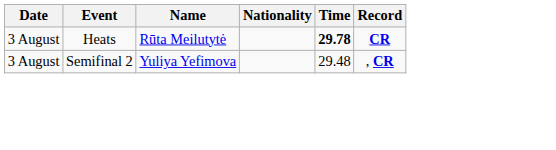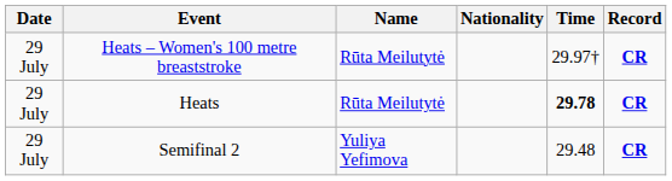+ row: 29 July | Heats – Women's 100 metre breaststroke | Rūta Meilutytė | 29.97† | CR
Heats | Date: 3 August -> 29 July
Semifinal 2 | Date: 3 August -> 29 July
Semifinal 2 | Record: , CR -> CR
